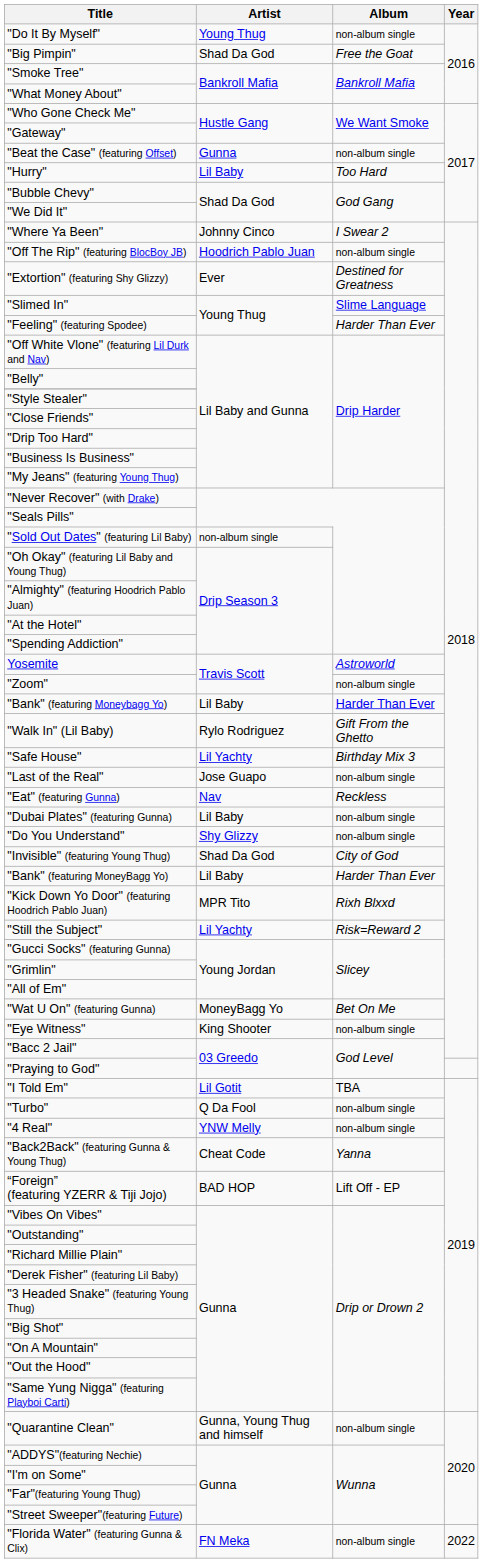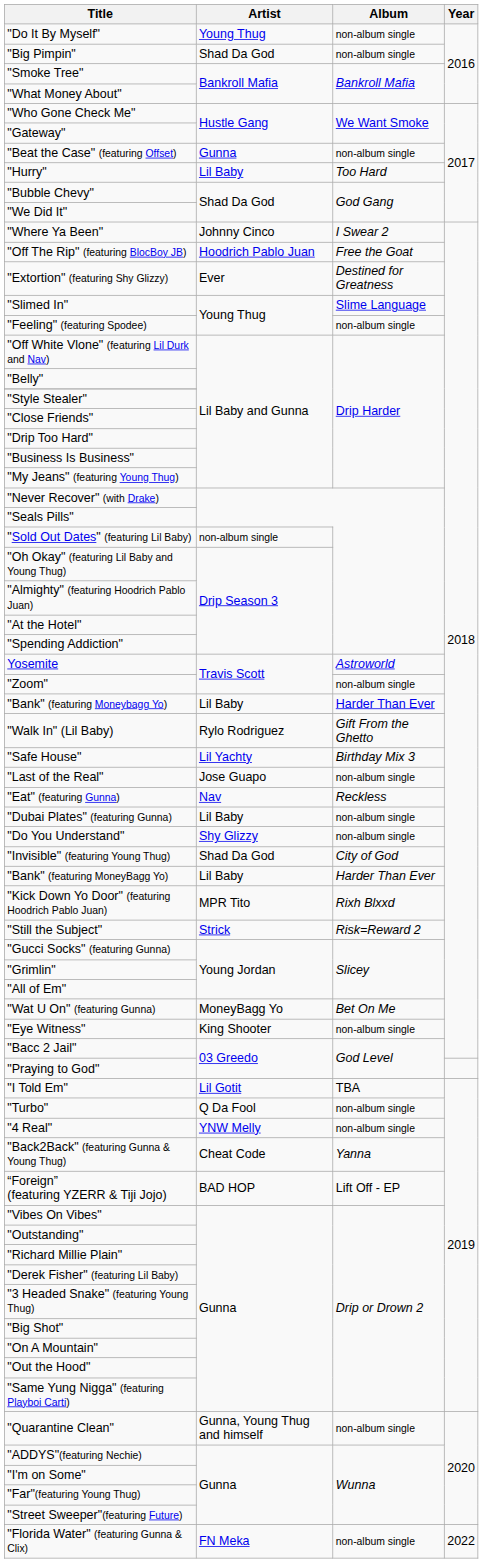"Big Pimpin" | Album: Free the Goat -> non-album single
"Off The Rip" (featuring BlocBoy JB) | Album: non-album single -> Free the Goat
"Feeling" (featuring Spodee) | Album: Harder Than Ever -> non-album single
"Still the Subject" | Artist: Lil Yachty -> Strick
